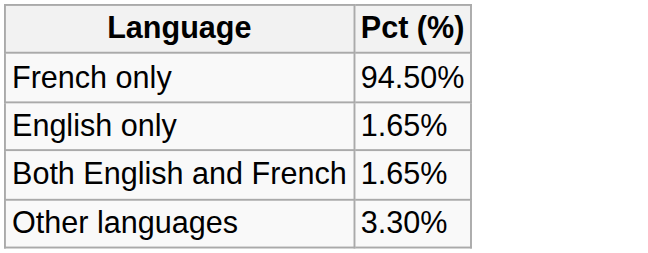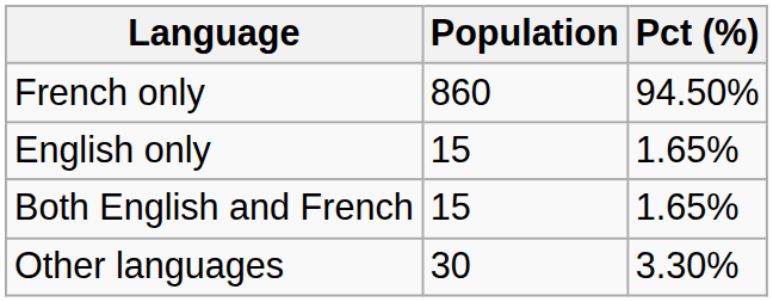+ column: Population | 860 | 15 | 15 | 30
